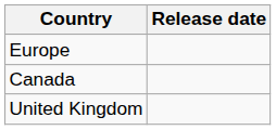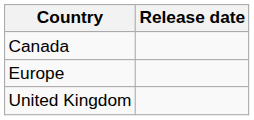rows swapped: Europe <-> Canada
